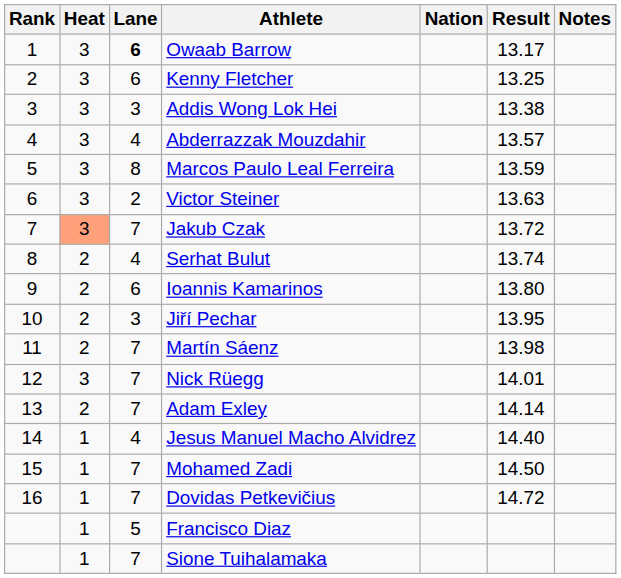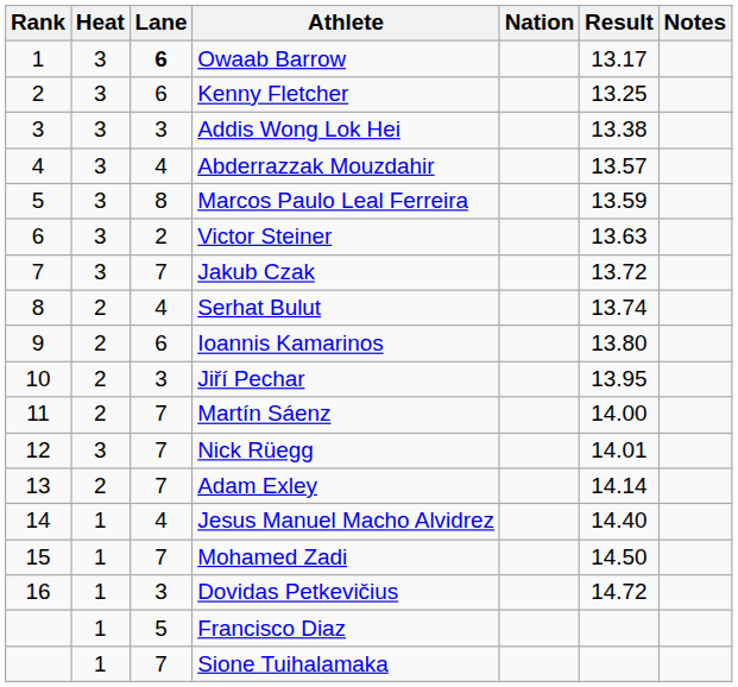Jakub Czak | Heat: lightsalmon background -> no background
Martín Sáenz | Result: 13.98 -> 14.00
Dovidas Petkevičius | Lane: 7 -> 3
